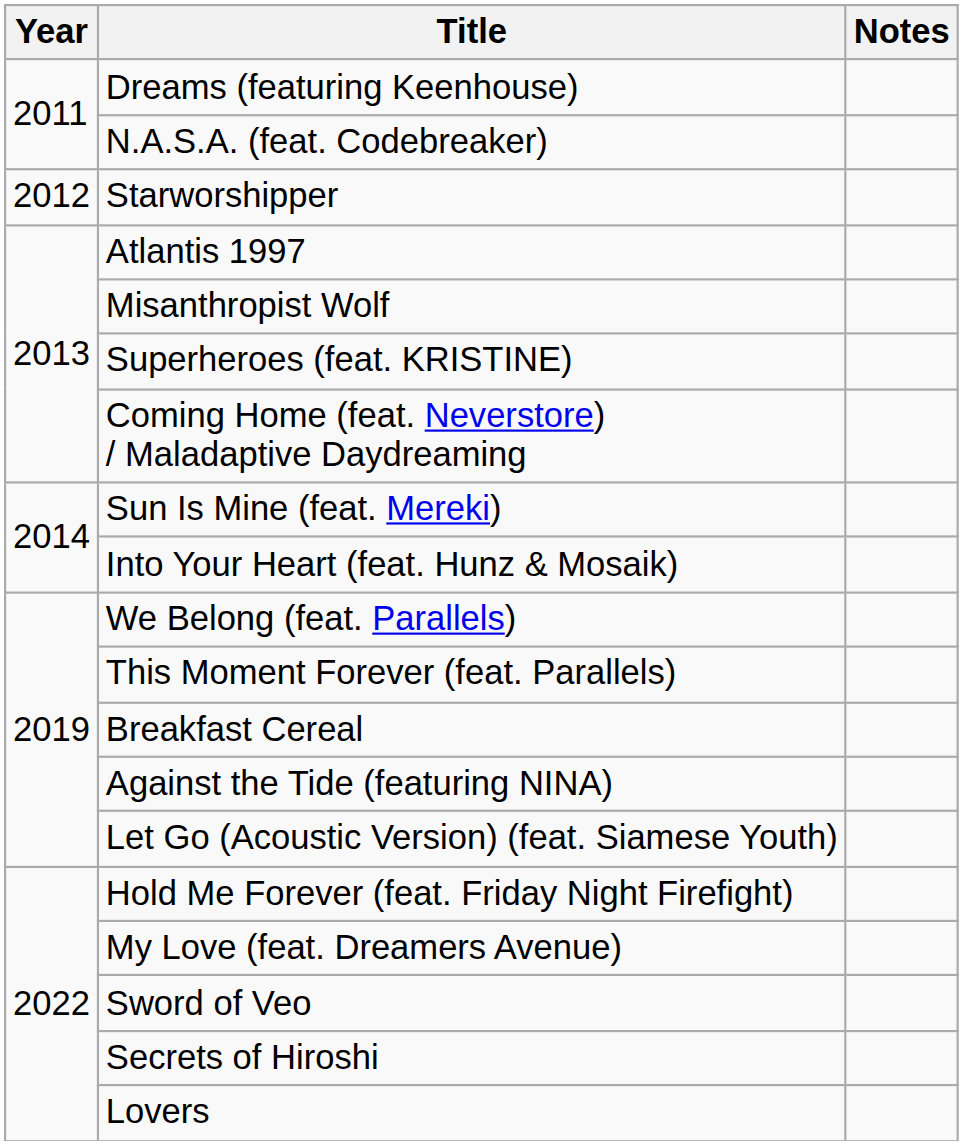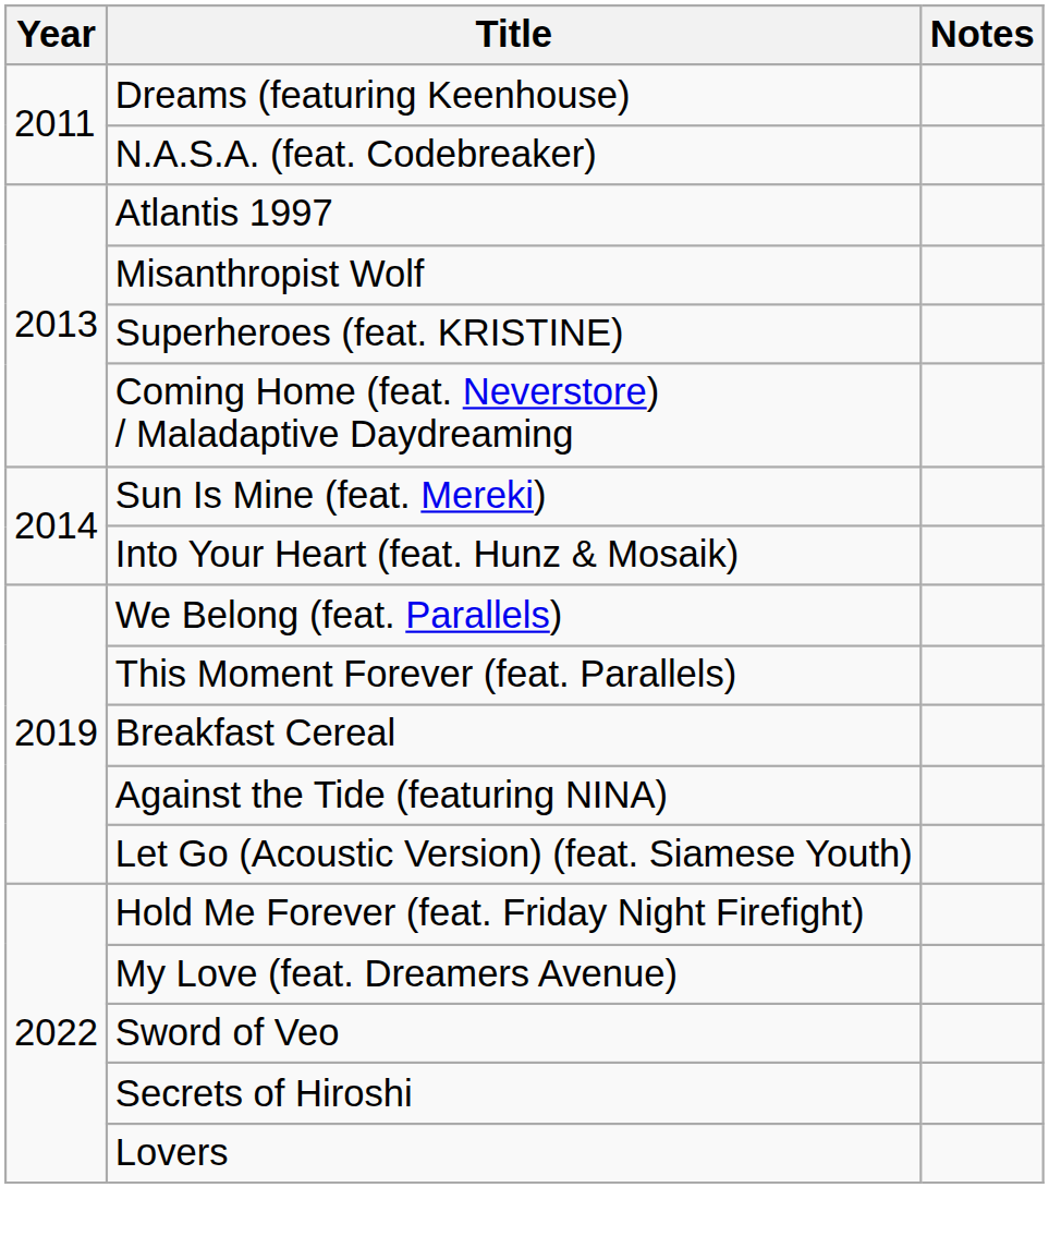- row: 2012 | Starworshipper
